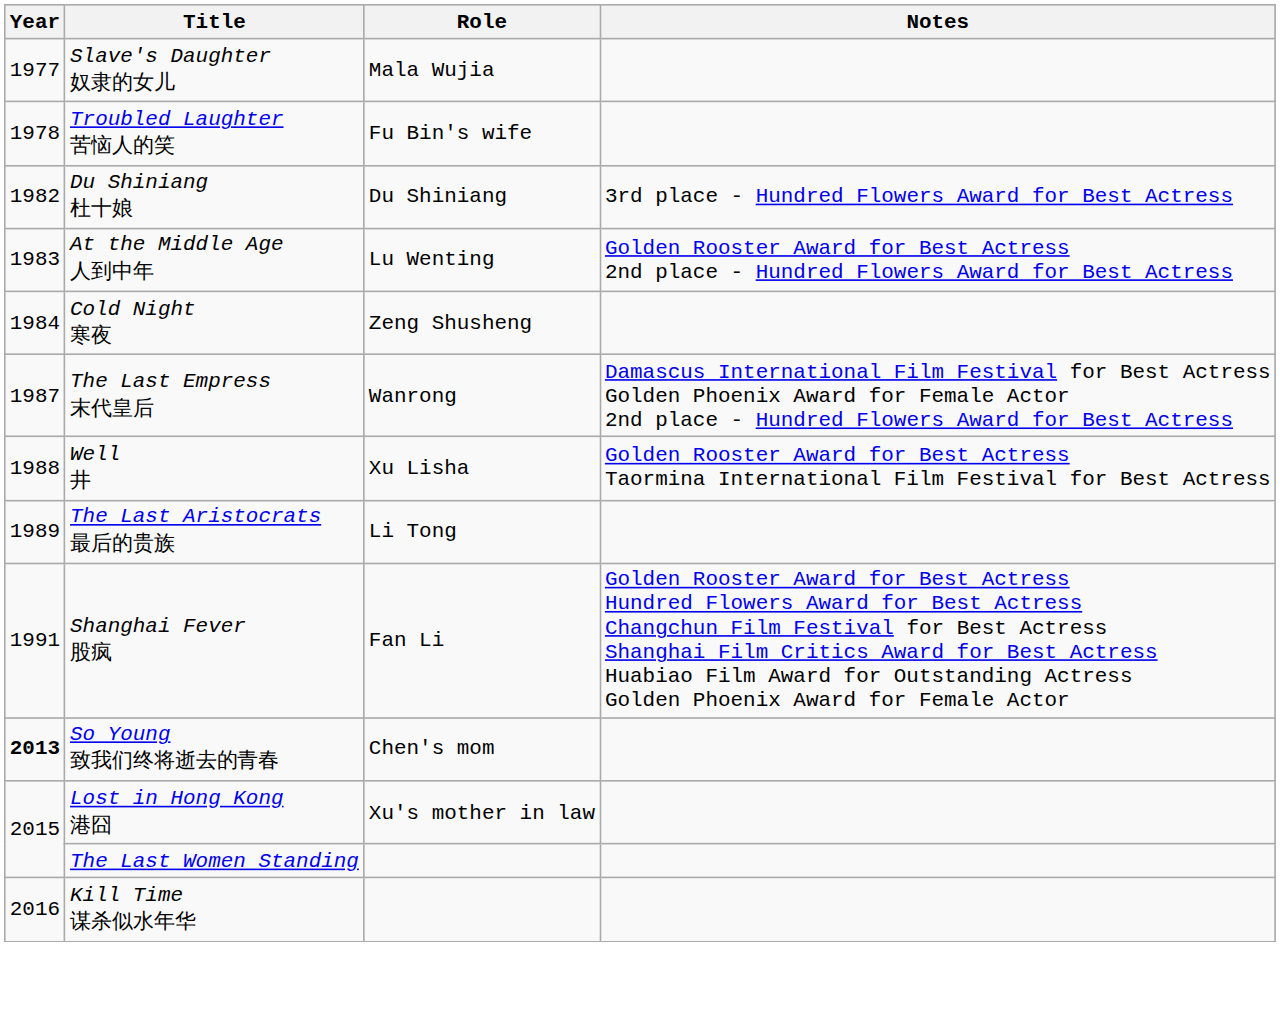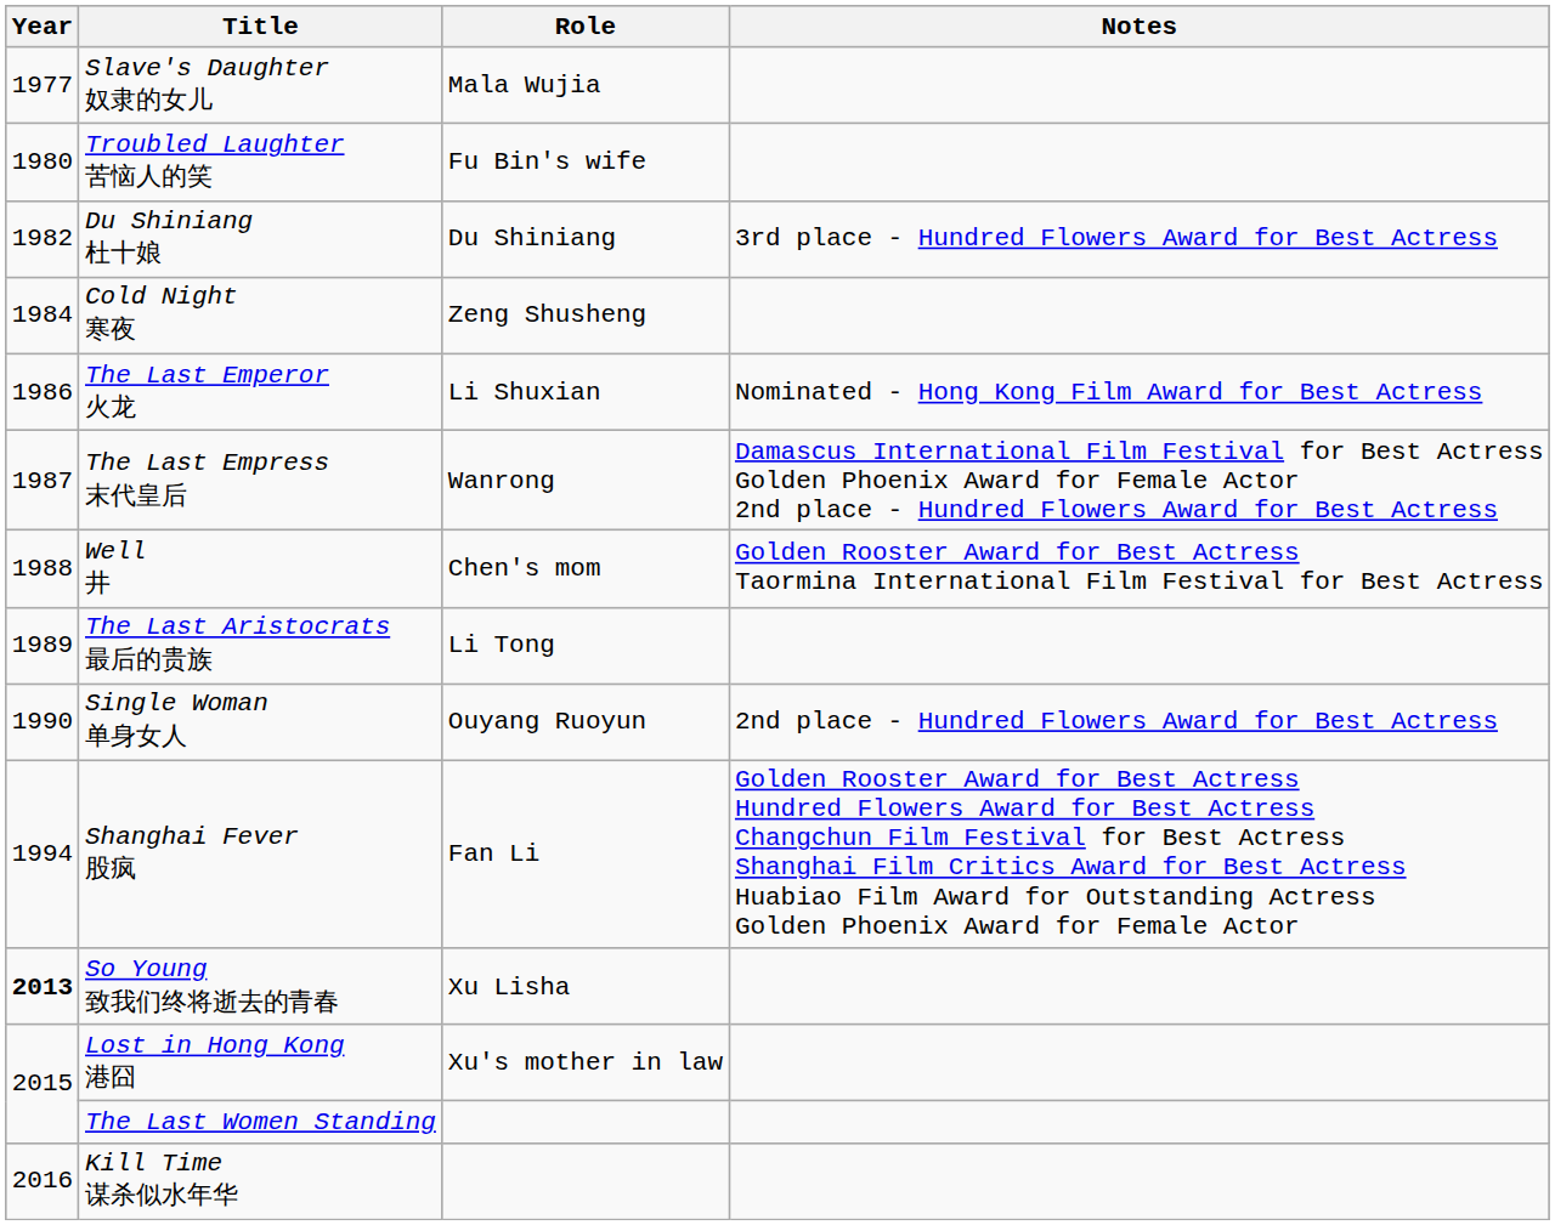Troubled Laughter 苦恼人的笑 | Year: 1978 -> 1980
- row: 1983 | At the Middle Age 人到中年 | Lu Wenting | Golden Rooster Award for Best Actress 2nd place - Hundred Flowers Award for Best Actress
+ row: 1986 | The Last Emperor 火龙 | Li Shuxian | Nominated - Hong Kong Film Award for Best Actress
Well 井 | Role: Xu Lisha -> Chen's mom
+ row: 1990 | Single Woman 单身女人 | Ouyang Ruoyun | 2nd place - Hundred Flowers Award for Best Actress
Shanghai Fever 股疯 | Year: 1991 -> 1994
So Young 致我们终将逝去的青春 | Role: Chen's mom -> Xu Lisha
